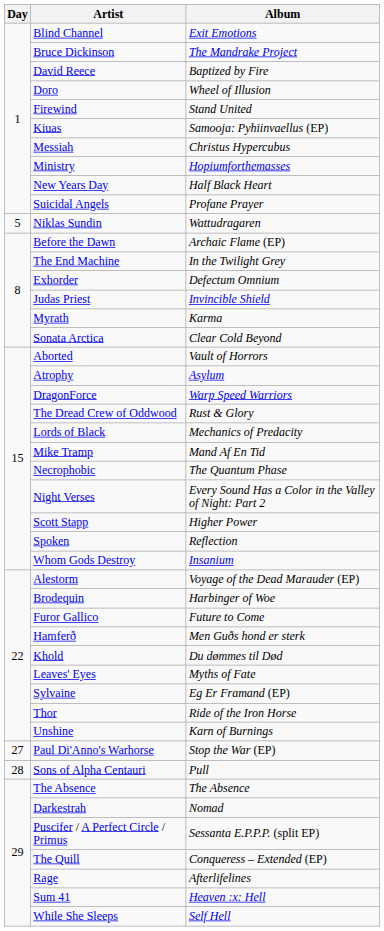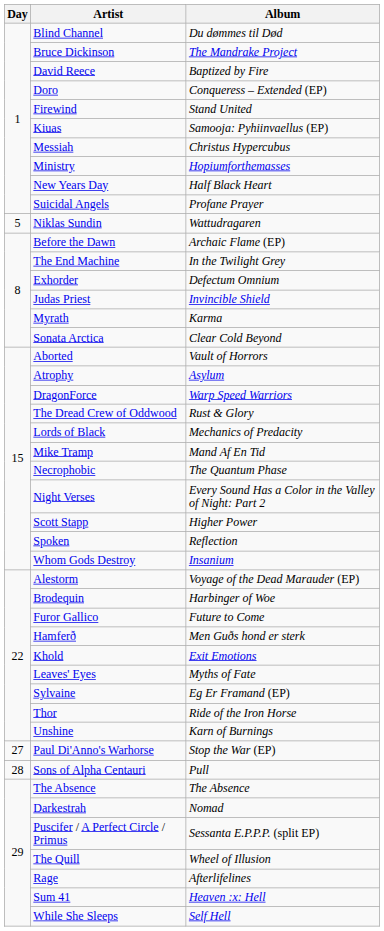Blind Channel | Album: Exit Emotions -> Du dømmes til Død
Doro | Album: Wheel of Illusion -> Conqueress – Extended (EP)
Khold | Album: Du dømmes til Død -> Exit Emotions
The Quill | Album: Conqueress – Extended (EP) -> Wheel of Illusion
